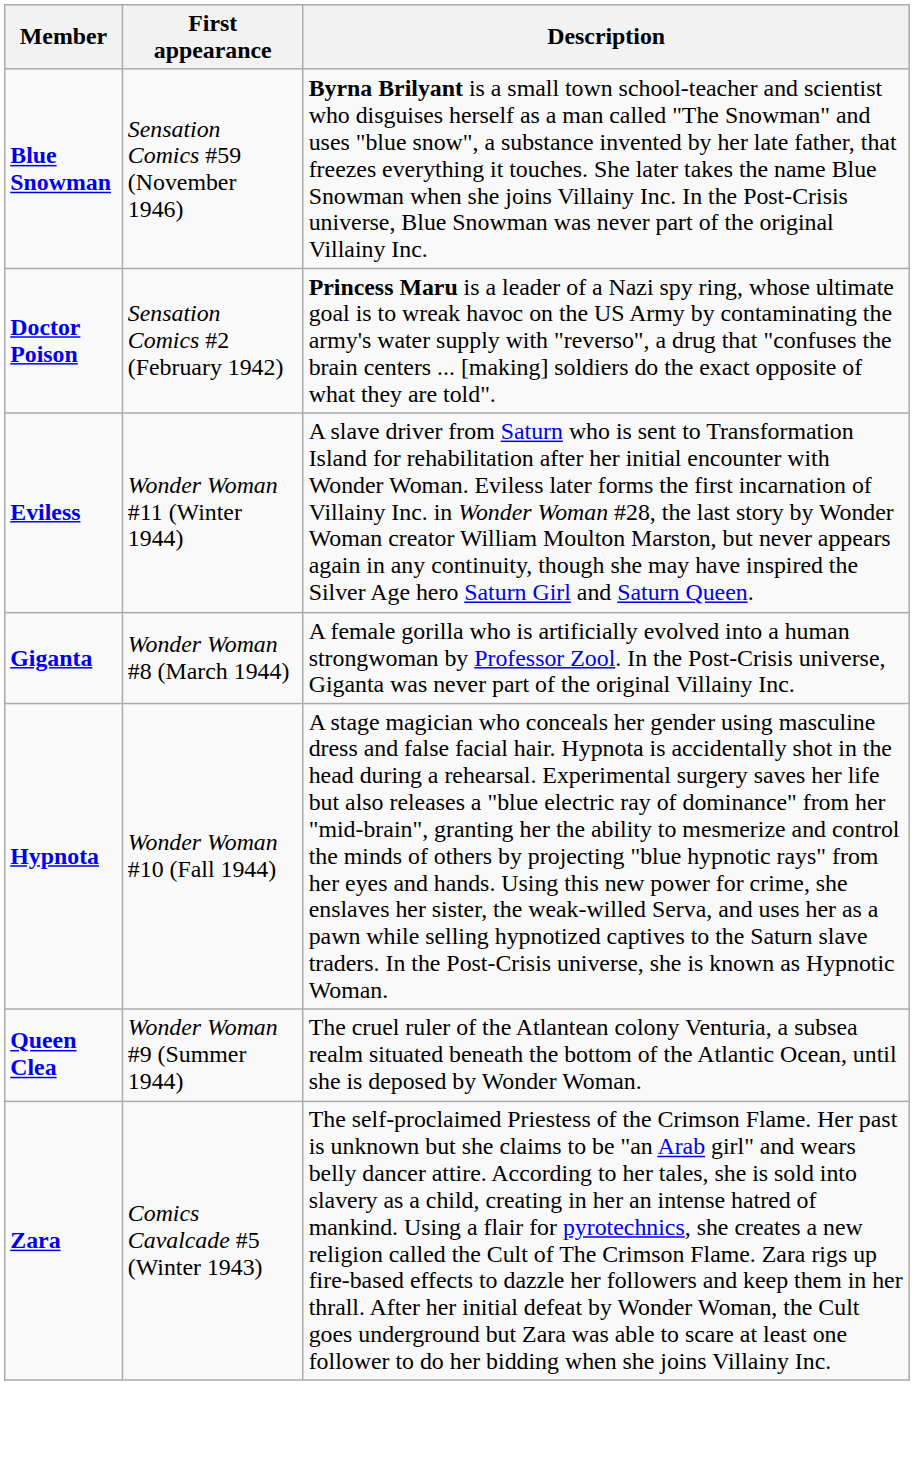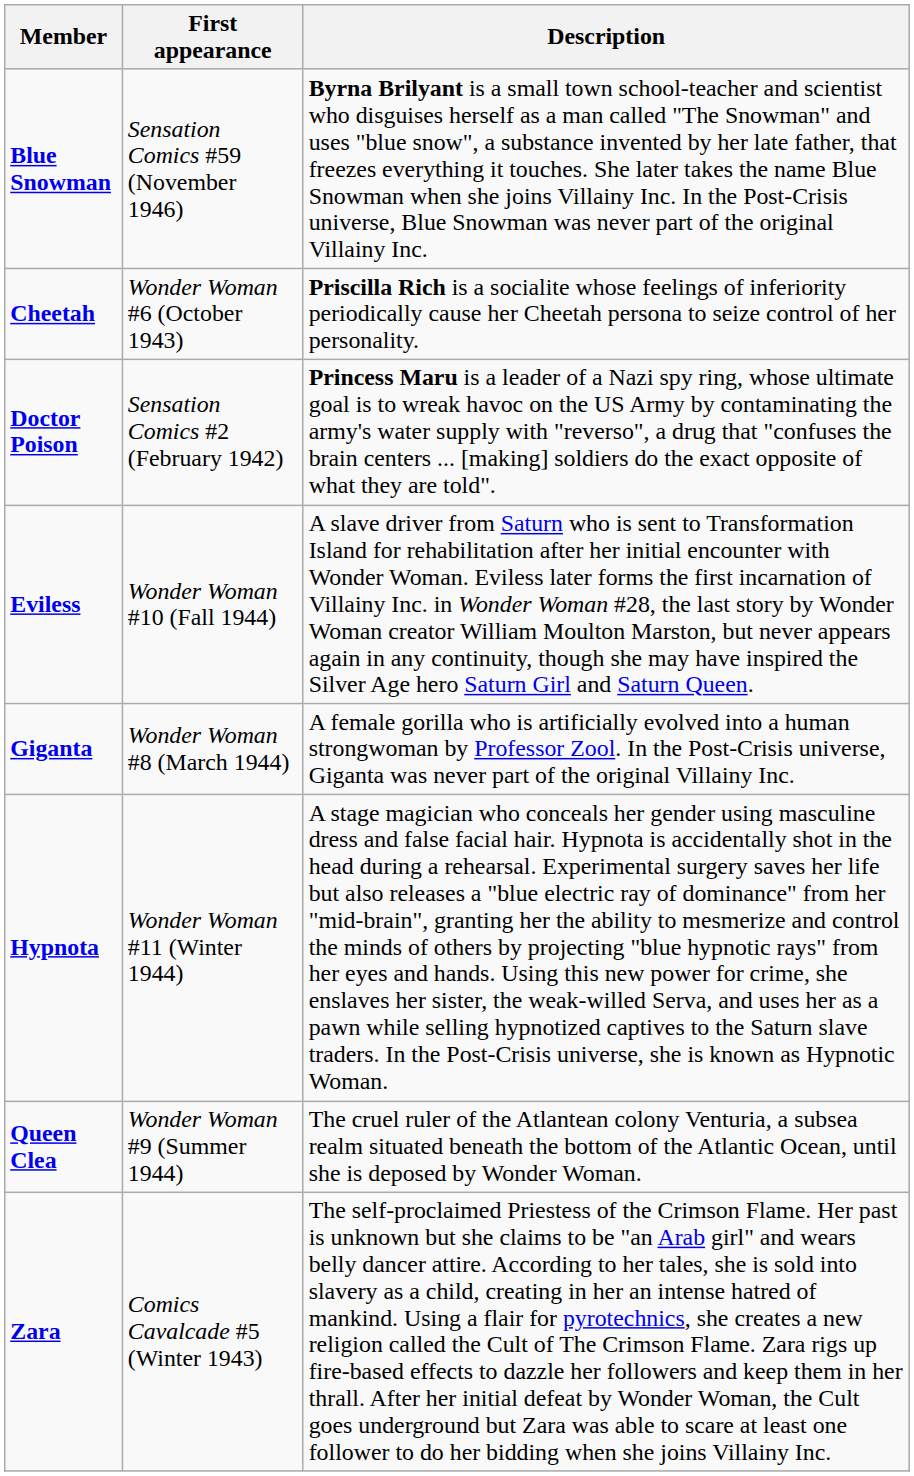+ row: Cheetah | Wonder Woman #6 (October 1943) | Priscilla Rich is a socialite whose feelings of inferiority periodically cause her Cheetah persona to seize control of her personality.
Eviless | First appearance: Wonder Woman #11 (Winter 1944) -> Wonder Woman #10 (Fall 1944)
Hypnota | First appearance: Wonder Woman #10 (Fall 1944) -> Wonder Woman #11 (Winter 1944)
